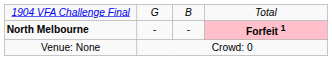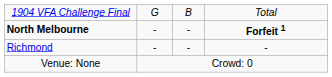North Melbourne | column 4: pink background -> no background
+ row: Richmond | - | - | -
